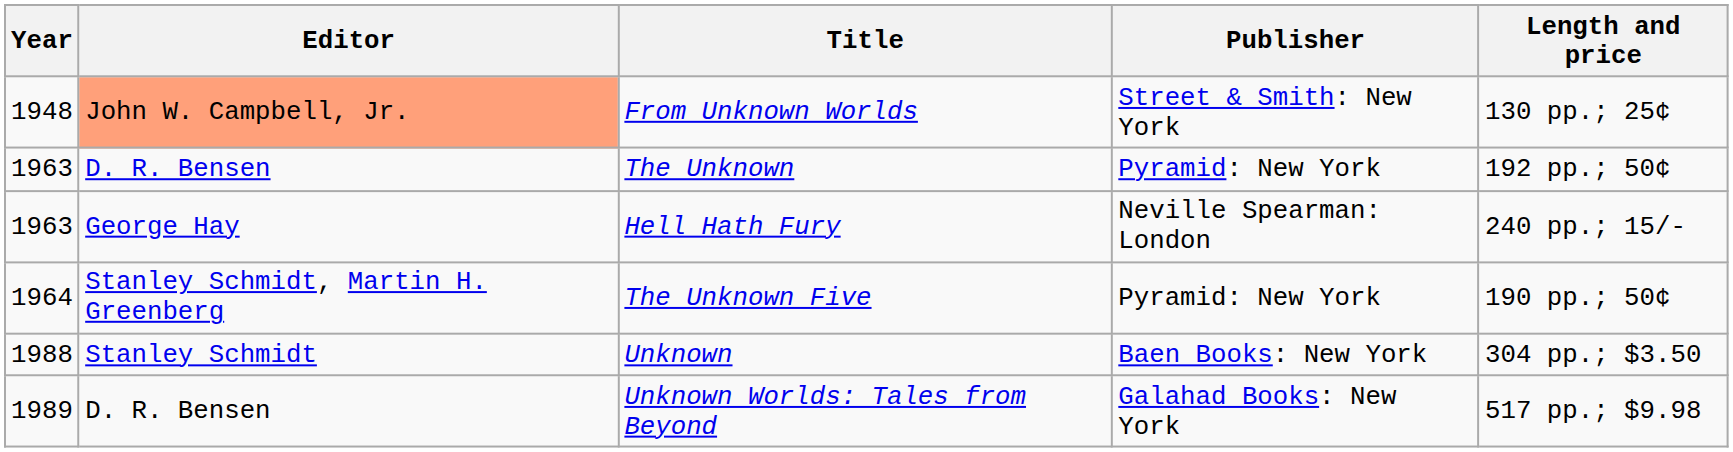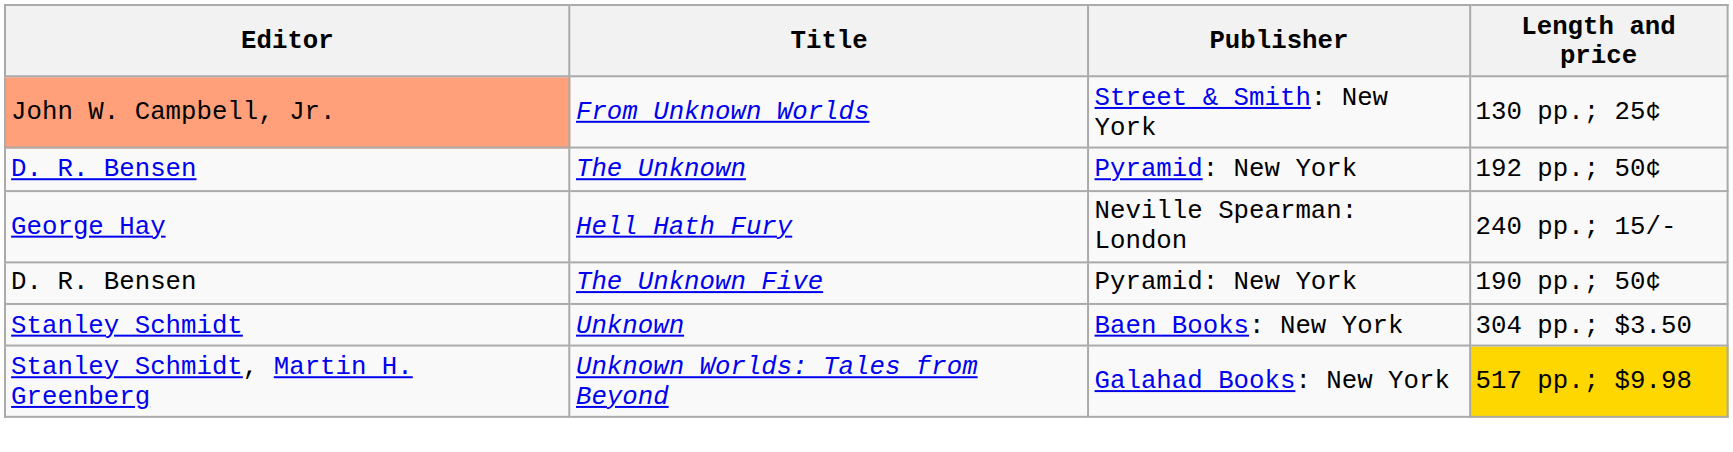- column: Year | 1948 | 1963 | 1963 | 1964 | 1988 | 1989
The Unknown Five | Editor: Stanley Schmidt, Martin H. Greenberg -> D. R. Bensen
Unknown Worlds: Tales from Beyond | Editor: D. R. Bensen -> Stanley Schmidt, Martin H. Greenberg
Unknown Worlds: Tales from Beyond | Length and price: no background -> gold background
